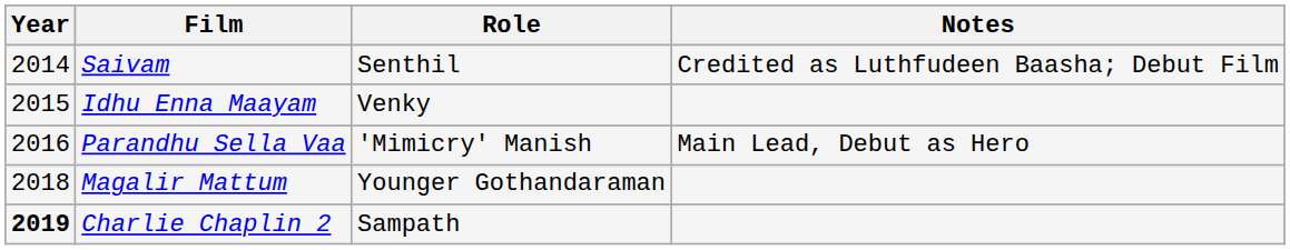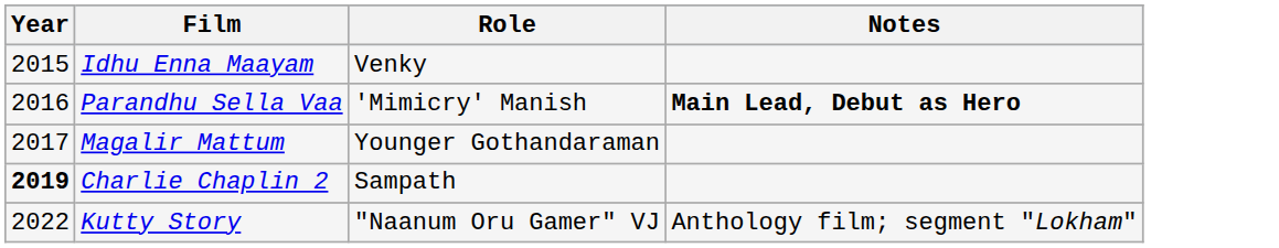- row: 2014 | Saivam | Senthil | Credited as Luthfudeen Baasha; Debut Film
Parandhu Sella Vaa | Notes: normal -> bold
Magalir Mattum | Year: 2018 -> 2017
+ row: 2022 | Kutty Story | "Naanum Oru Gamer" VJ | Anthology film; segment "Lokham"
